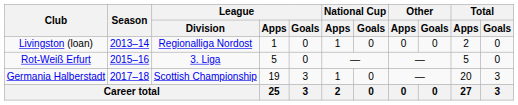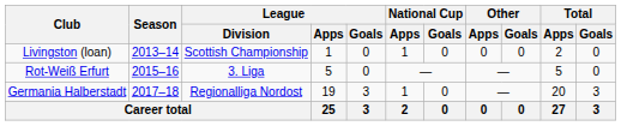Livingston (loan) | League / Division: Regionalliga Nordost -> Scottish Championship
Germania Halberstadt | League / Division: Scottish Championship -> Regionalliga Nordost
